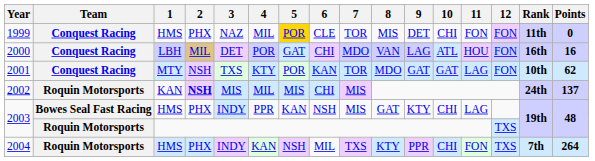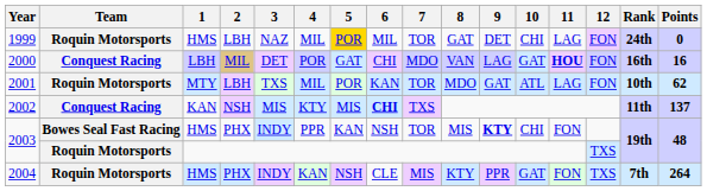1999 | Team: Conquest Racing -> Roquin Motorsports
1999 | 2: PHX -> LBH
1999 | 6: CLE -> MIL
1999 | 8: MIS -> GAT
1999 | 11: FON -> LAG
1999 | Rank: 11th -> 24th
2000 | 10: ATL -> GAT
2000 | 11: normal -> bold
2001 | Team: Conquest Racing -> Roquin Motorsports
2001 | 2: NSH -> LBH
2001 | 4: KTY -> MIL
2001 | 10: GAT -> ATL
2002 | Team: Roquin Motorsports -> Conquest Racing
2002 | 2: bold -> normal
2002 | 4: MIL -> KTY
2002 | 6: normal -> bold
2002 | 7: MIS -> TXS
2002 | Rank: 24th -> 11th
2003 / HMS | 7: MIS -> TOR
2003 / HMS | 8: GAT -> MIS
2003 / HMS | 9: normal -> bold
2003 / HMS | 11: LAG -> FON
2004 | 6: MIL -> CLE
2004 | 7: TXS -> MIS
2004 | 10: CHI -> GAT
